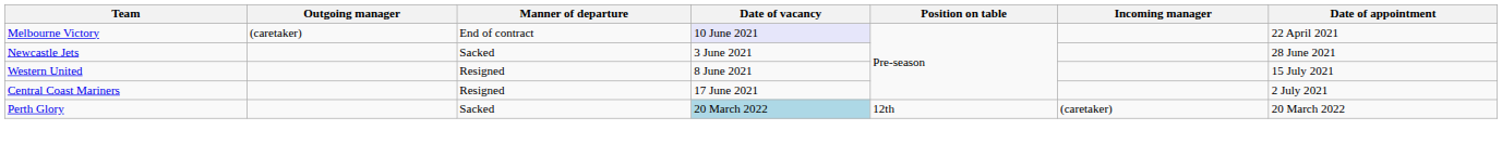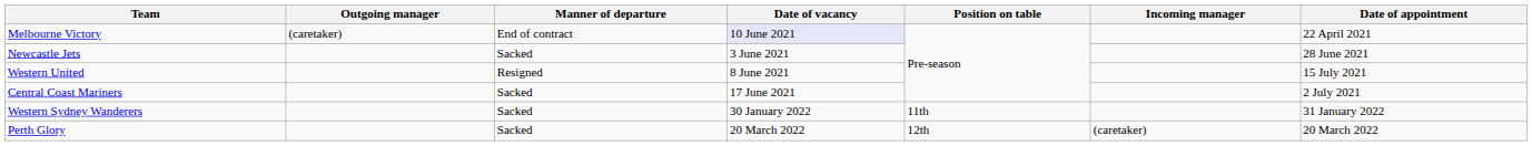Central Coast Mariners | Manner of departure: Resigned -> Sacked
+ row: Western Sydney Wanderers | Sacked | 30 January 2022 | 11th | 31 January 2022
Perth Glory | Date of vacancy: lightblue background -> no background
